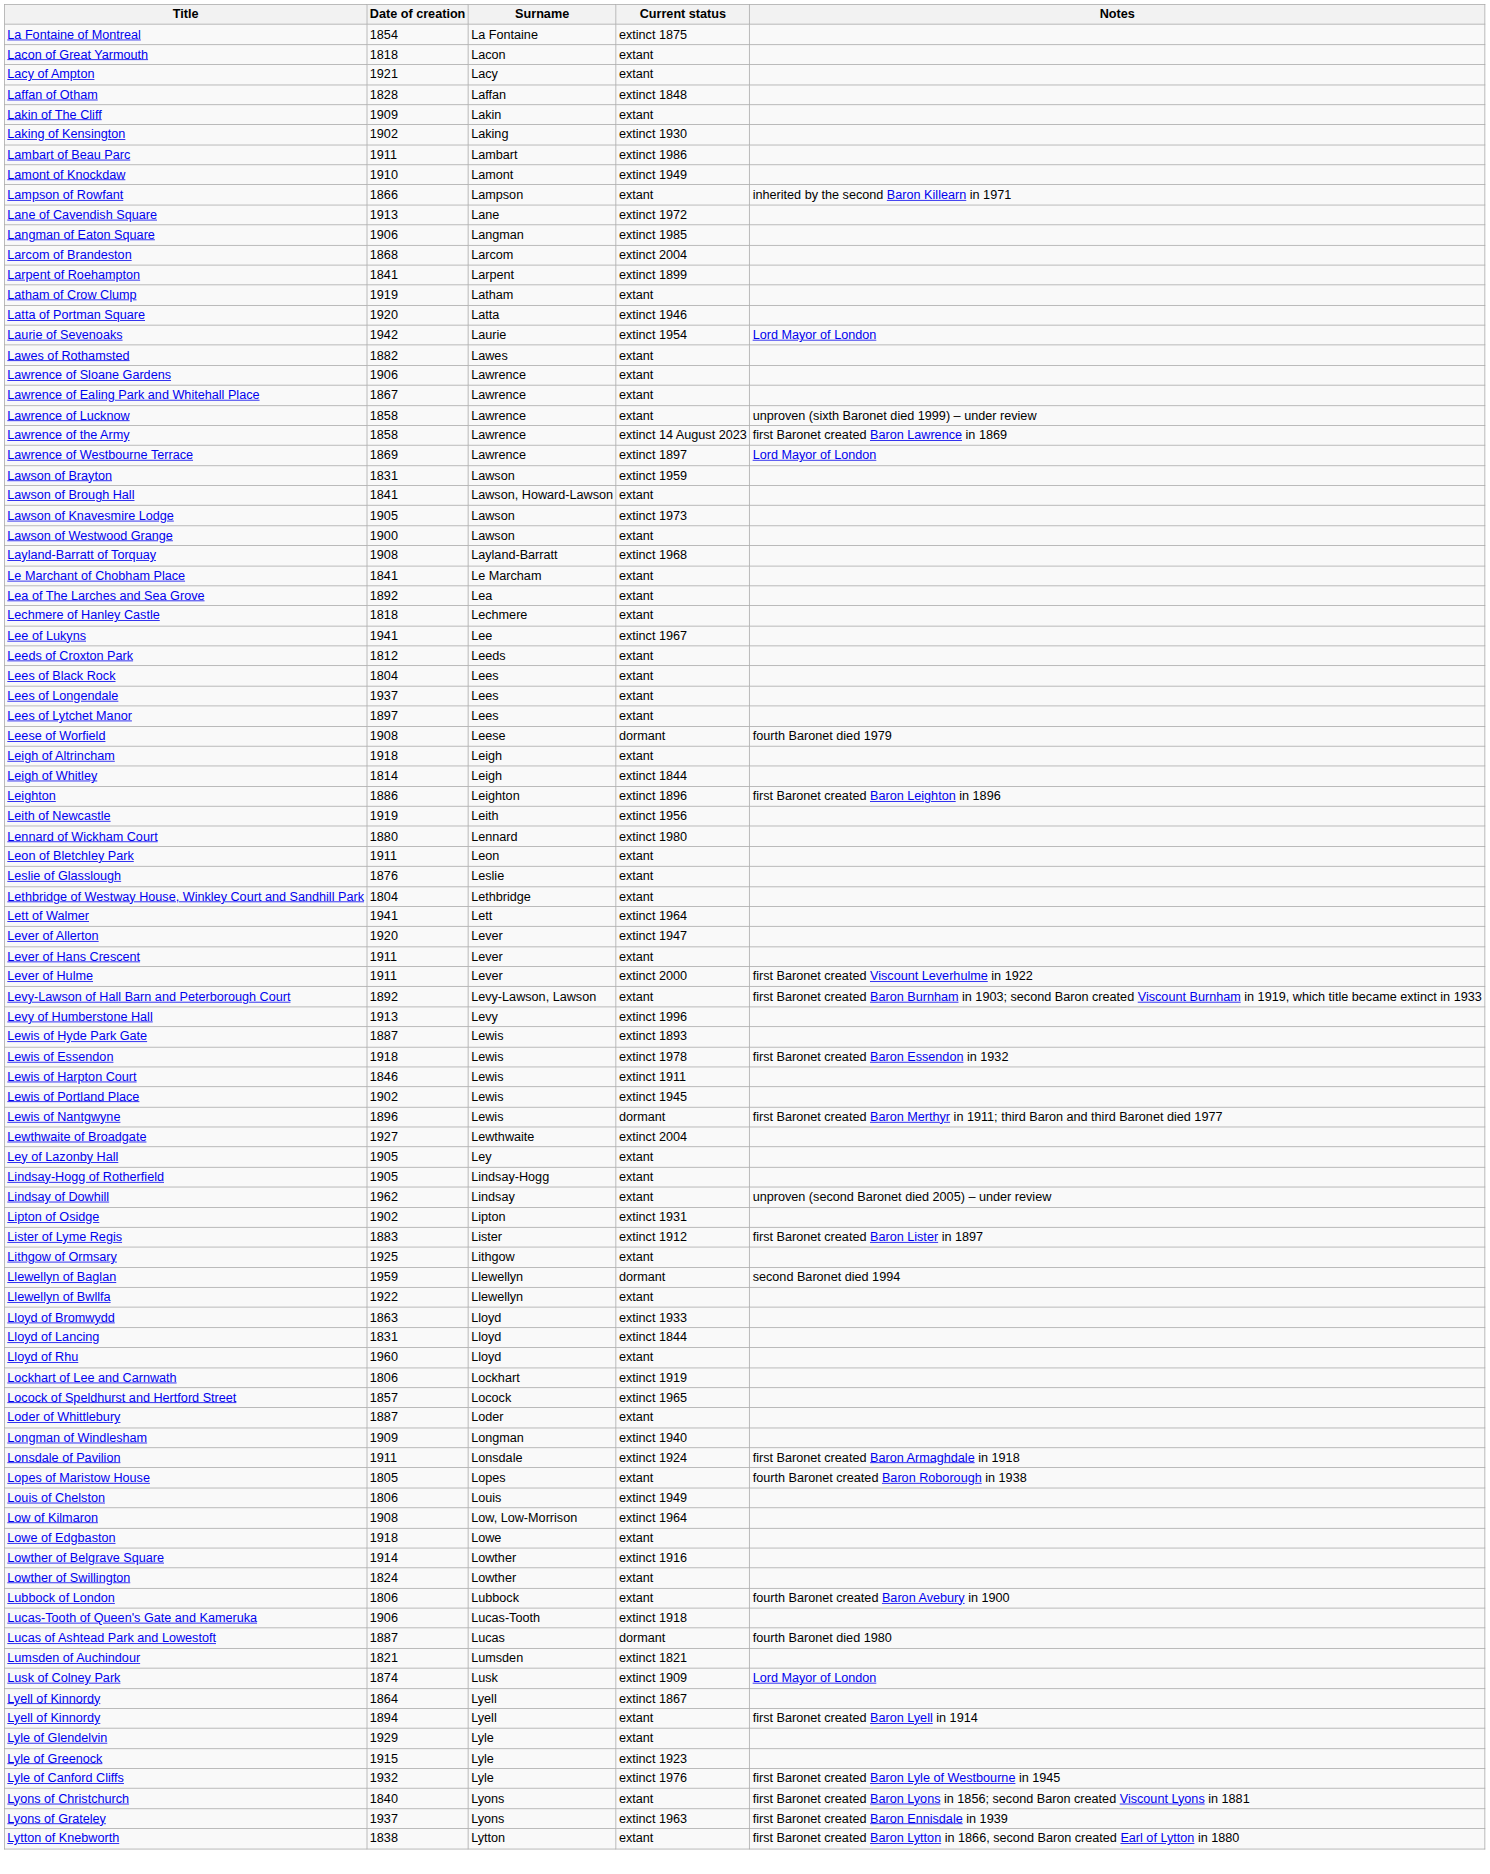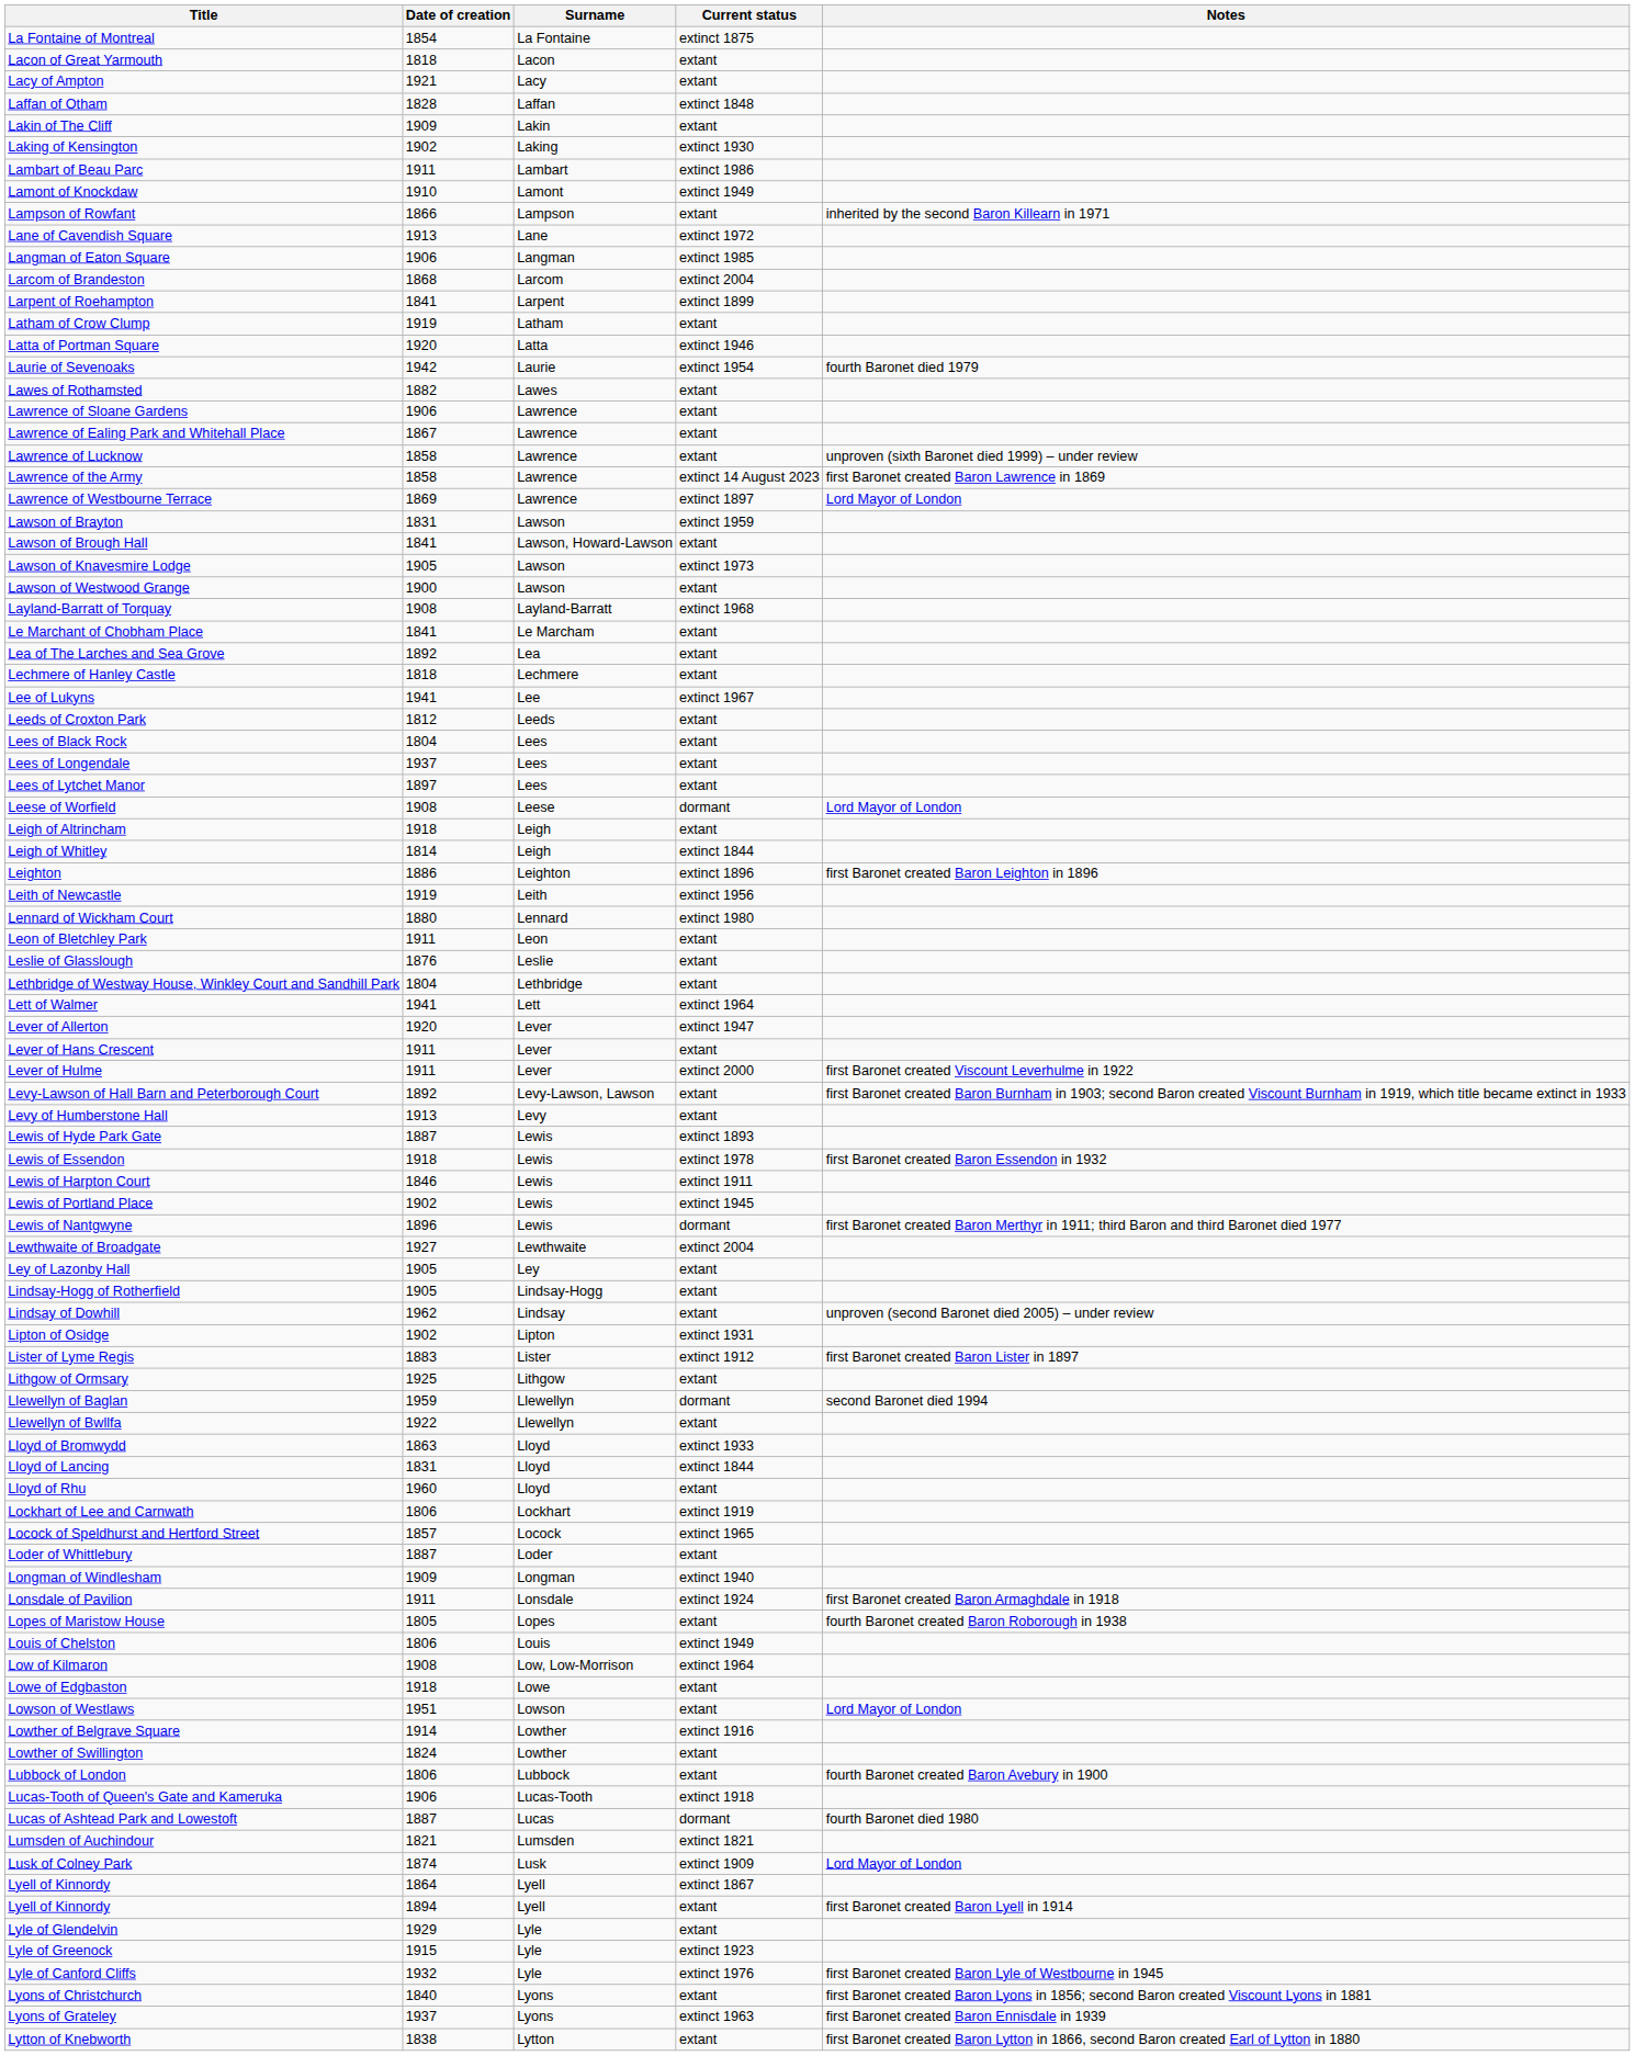Laurie of Sevenoaks | Notes: Lord Mayor of London -> fourth Baronet died 1979
Leese of Worfield | Notes: fourth Baronet died 1979 -> Lord Mayor of London
Levy of Humberstone Hall | Current status: extinct 1996 -> extant
+ row: Lowson of Westlaws | 1951 | Lowson | extant | Lord Mayor of London
